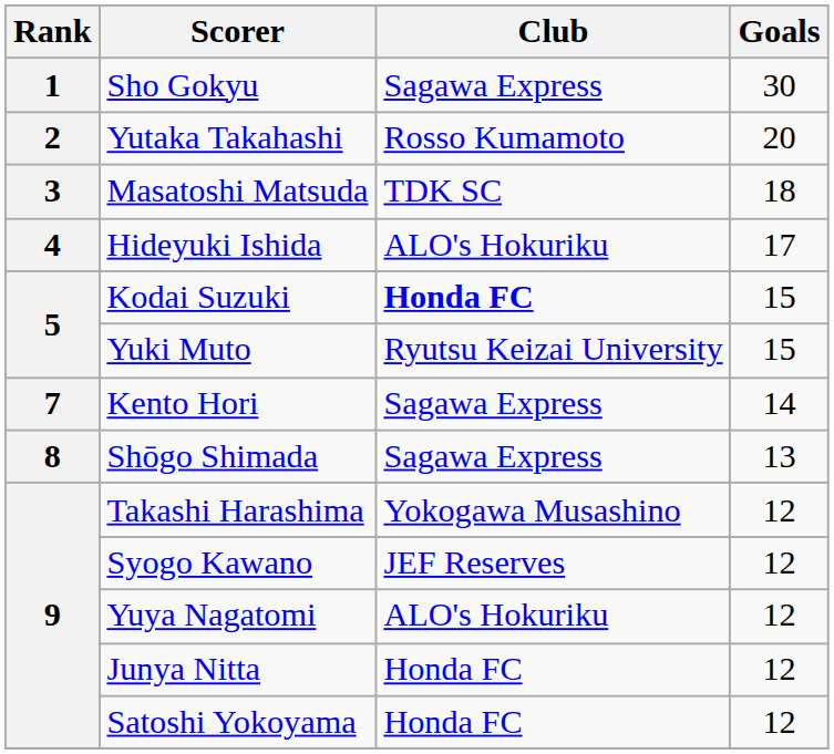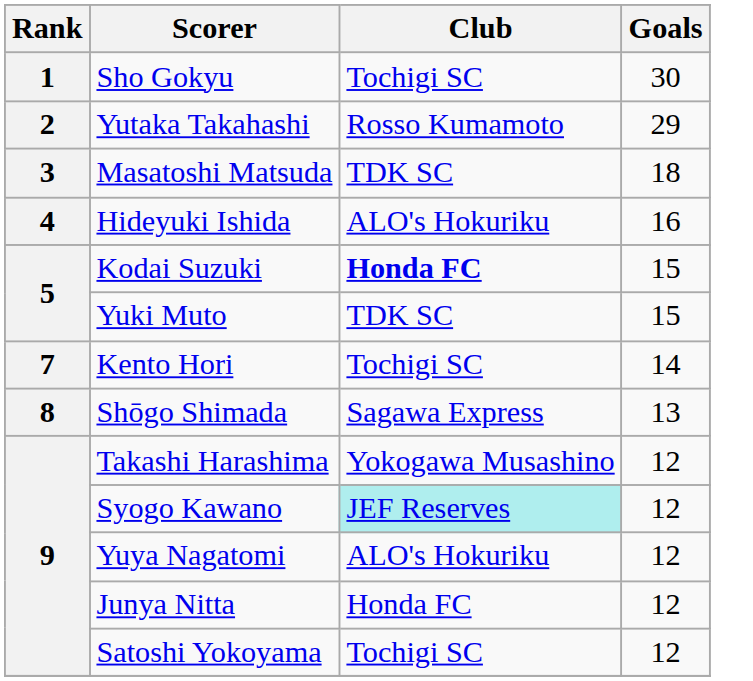Sho Gokyu | Club: Sagawa Express -> Tochigi SC
Yutaka Takahashi | Goals: 20 -> 29
Hideyuki Ishida | Goals: 17 -> 16
Yuki Muto | Club: Ryutsu Keizai University -> TDK SC
Kento Hori | Club: Sagawa Express -> Tochigi SC
Syogo Kawano | Club: no background -> paleturquoise background
Satoshi Yokoyama | Club: Honda FC -> Tochigi SC
